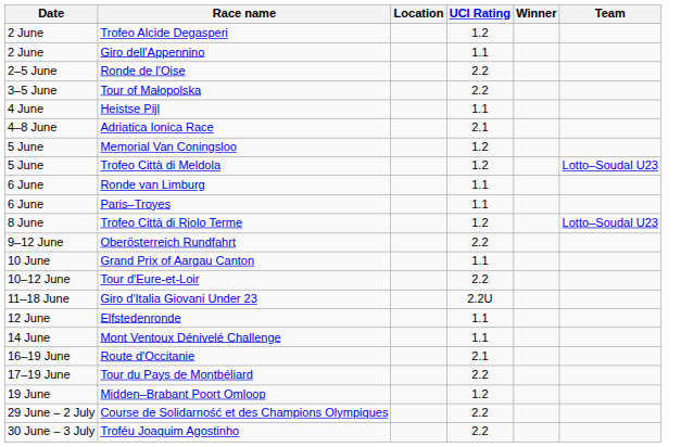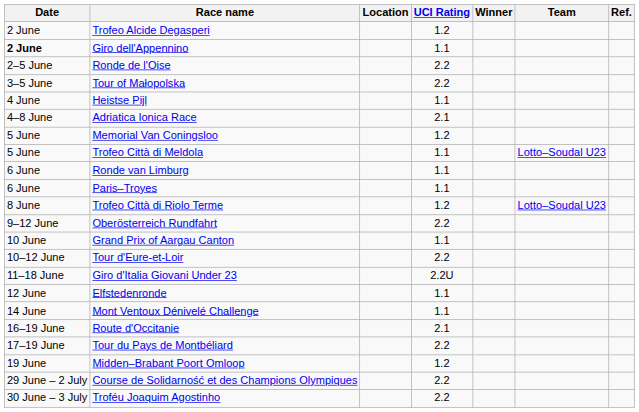+ column: Ref.
Giro dell'Appennino | Date: normal -> bold
Trofeo Città di Meldola | UCI Rating: 1.2 -> 1.1
